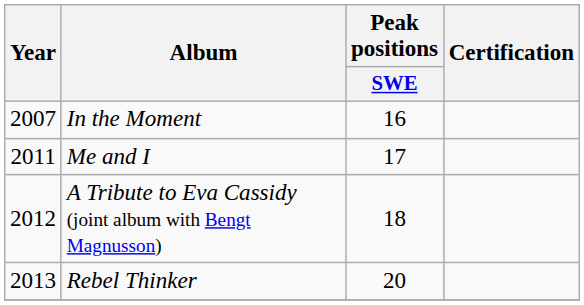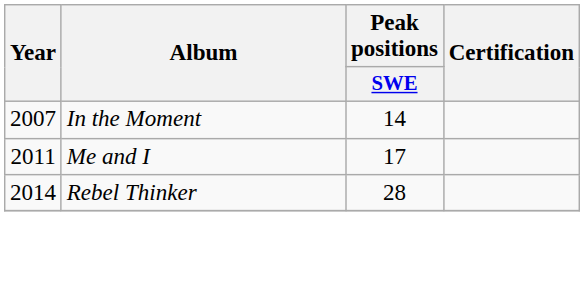In the Moment | Peak positions / SWE: 16 -> 14
- row: 2012 | A Tribute to Eva Cassidy (joint album with Bengt Magnusson) | 18
Rebel Thinker | Year: 2013 -> 2014
Rebel Thinker | Peak positions / SWE: 20 -> 28
